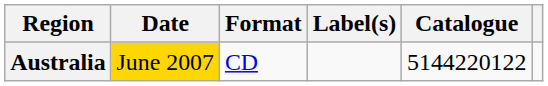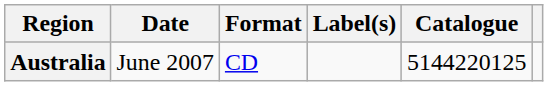Australia | Date: gold background -> no background
Australia | Catalogue: 5144220122 -> 5144220125
